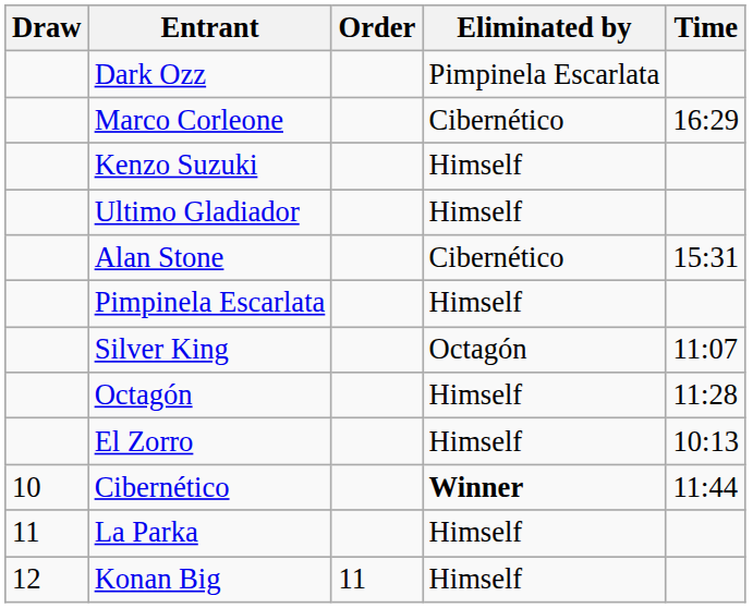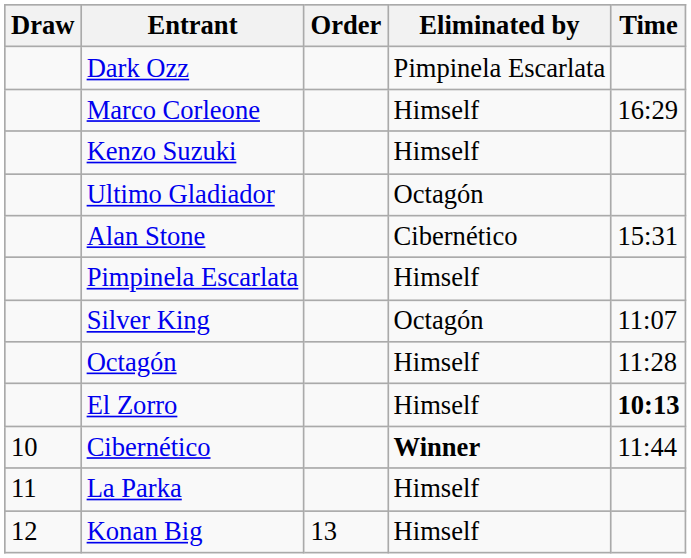Marco Corleone | Eliminated by: Cibernético -> Himself
Ultimo Gladiador | Eliminated by: Himself -> Octagón
El Zorro | Time: normal -> bold
Konan Big | Order: 11 -> 13
